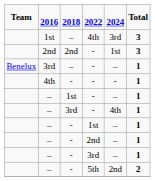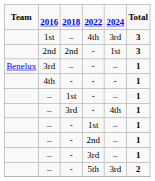5th | 2024: 2nd -> 3rd
